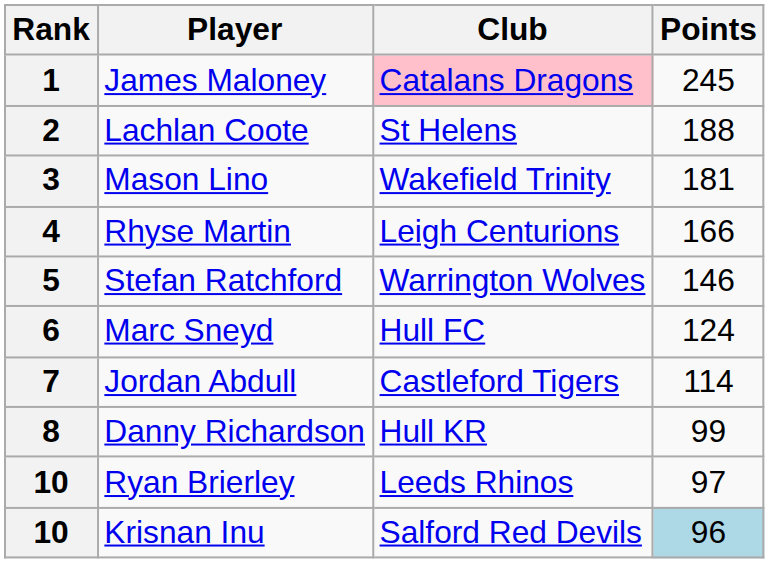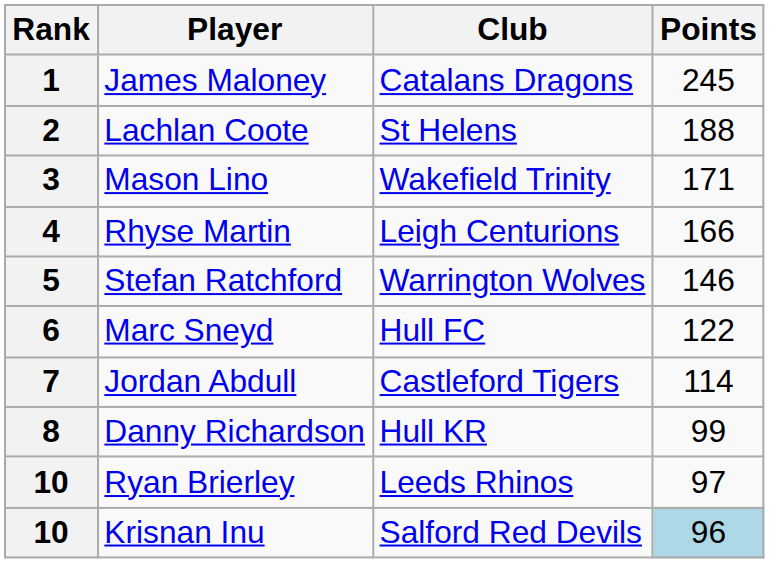1 | Club: pink background -> no background
3 | Points: 181 -> 171
6 | Points: 124 -> 122
